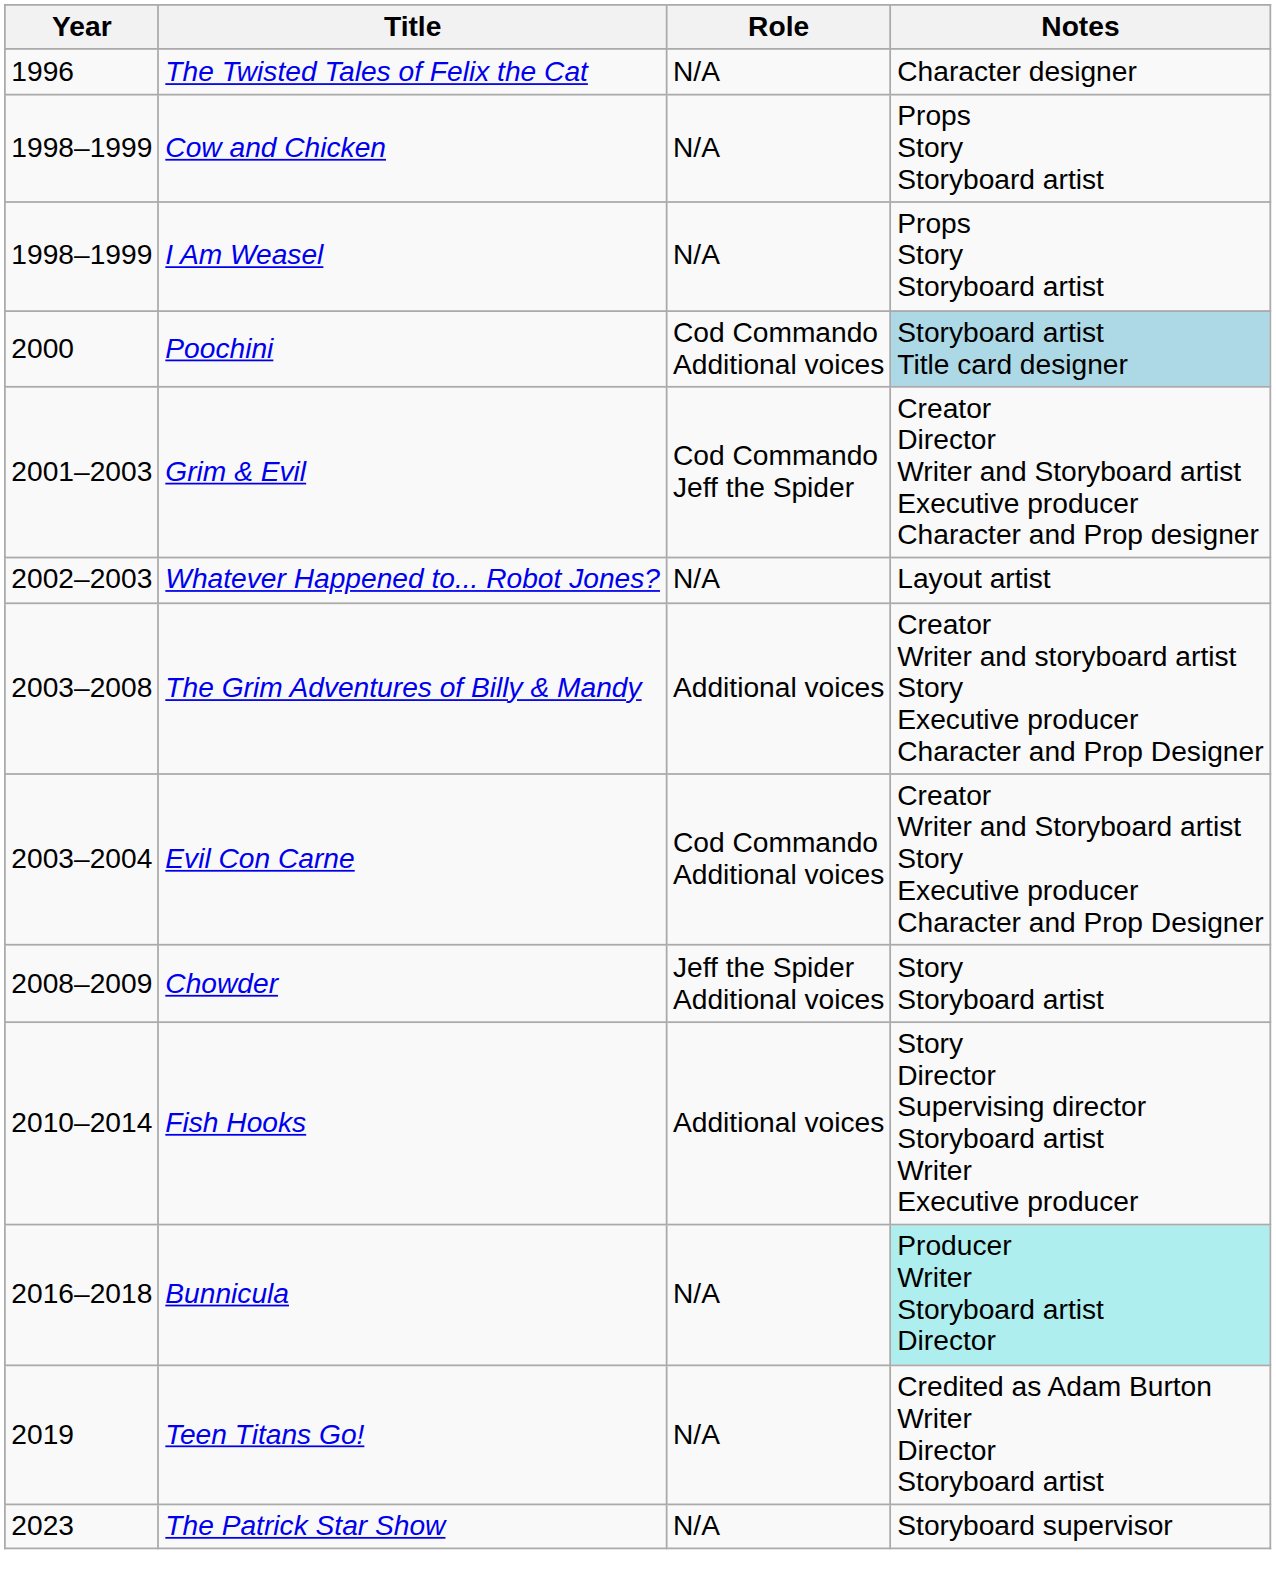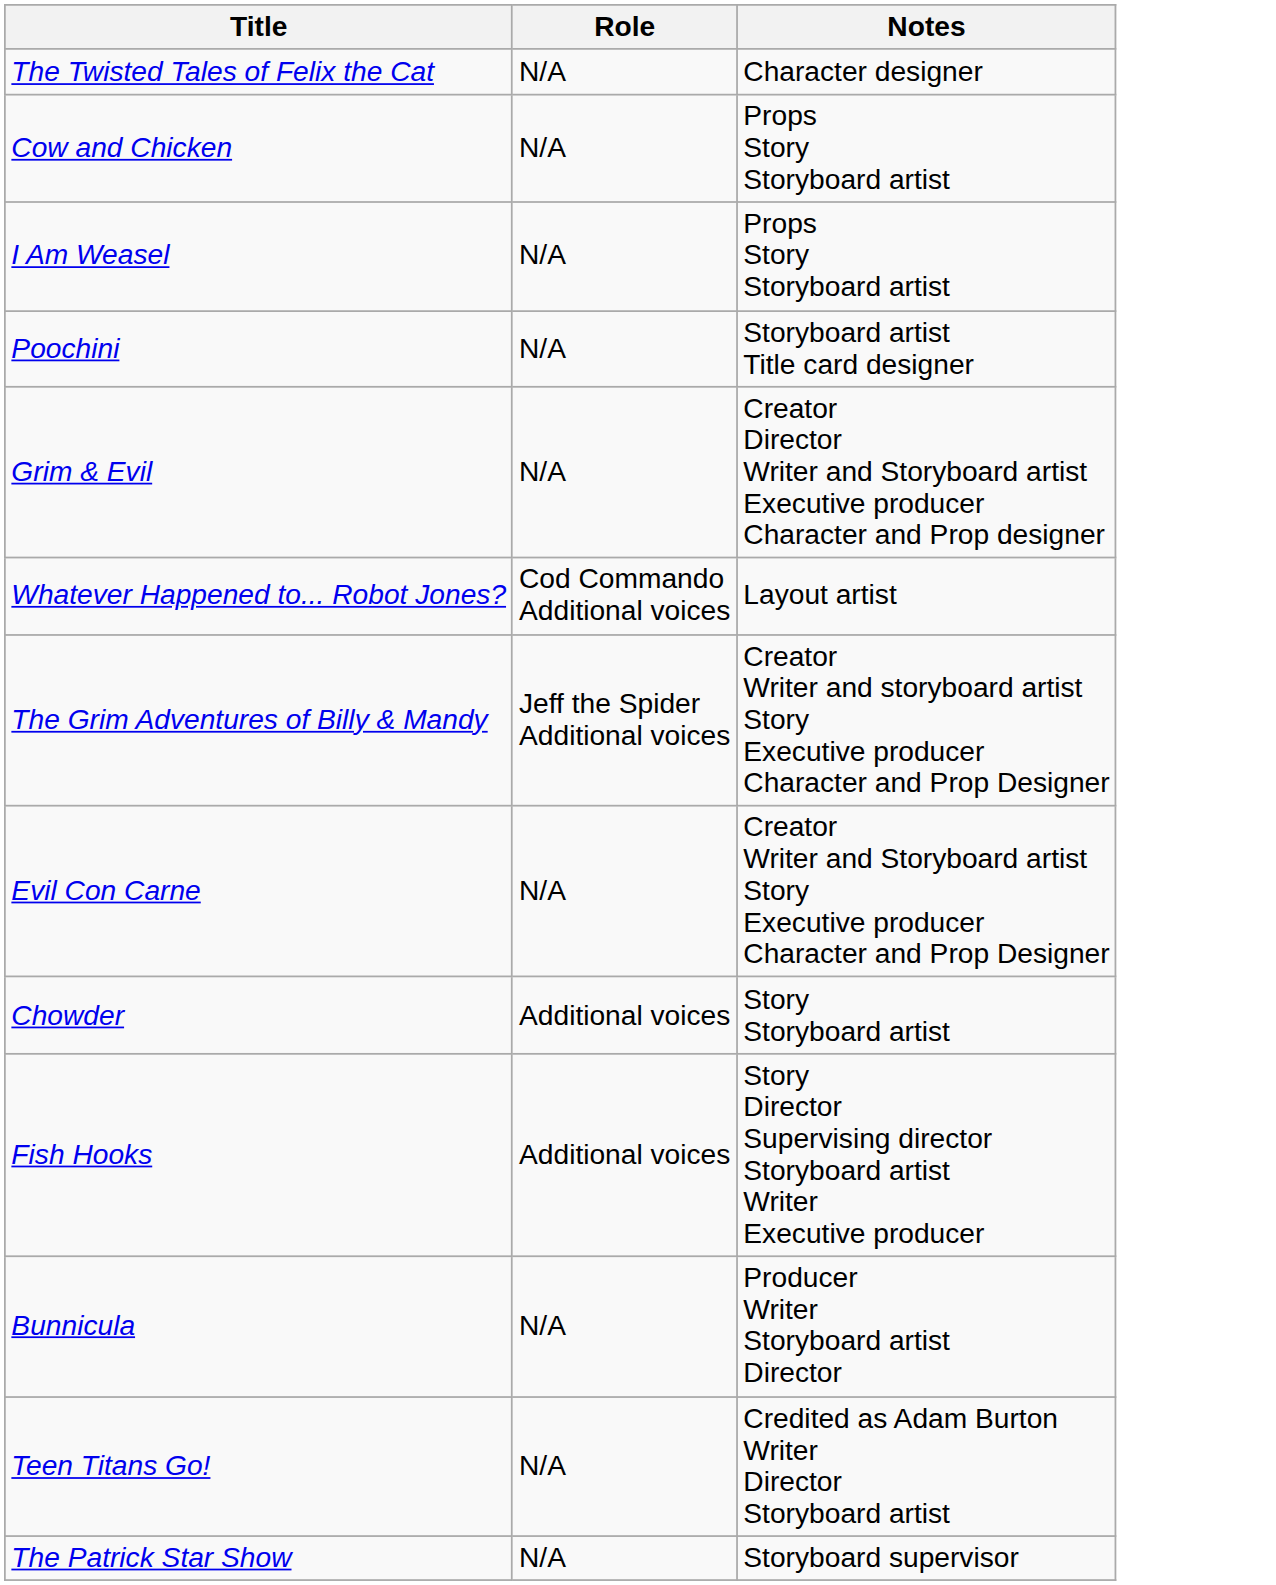- column: Year | 1996 | 1998–1999 | 1998–1999 | 2000 | 2001–2003 | 2002–2003 | 2003–2008 | 2003–2004 | 2008–2009 | 2010–2014 | 2016–2018 | 2019 | 2023
Poochini | Role: Cod Commando Additional voices -> N/A
Poochini | Notes: lightblue background -> no background
Grim & Evil | Role: Cod Commando Jeff the Spider -> N/A
Whatever Happened to... Robot Jones? | Role: N/A -> Cod Commando Additional voices
The Grim Adventures of Billy & Mandy | Role: Additional voices -> Jeff the Spider Additional voices
Evil Con Carne | Role: Cod Commando Additional voices -> N/A
Chowder | Role: Jeff the Spider Additional voices -> Additional voices
Bunnicula | Notes: paleturquoise background -> no background
